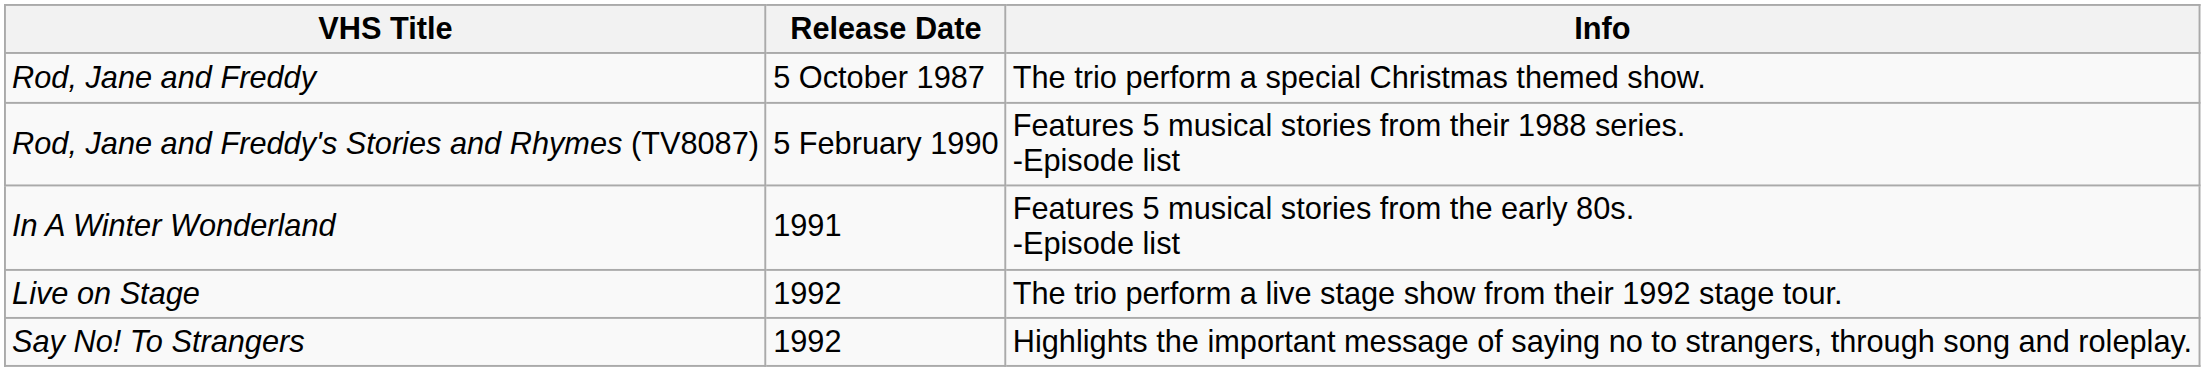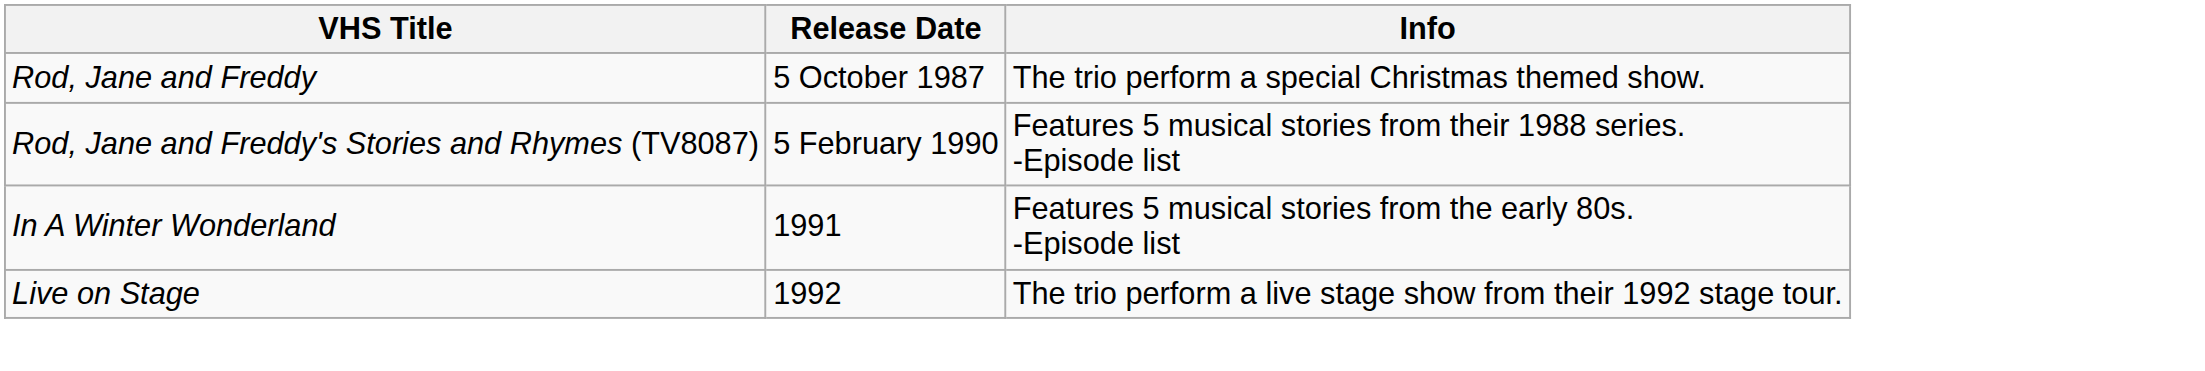- row: Say No! To Strangers | 1992 | Highlights the important message of saying no to strangers, through song and roleplay.
